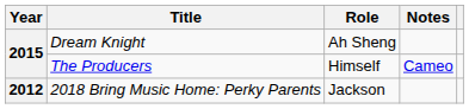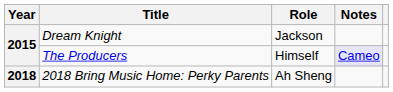Dream Knight | Role: Ah Sheng -> Jackson
The Producers | Notes: no background -> lavender background
2018 Bring Music Home: Perky Parents | Year: 2012 -> 2018
2018 Bring Music Home: Perky Parents | Role: Jackson -> Ah Sheng
